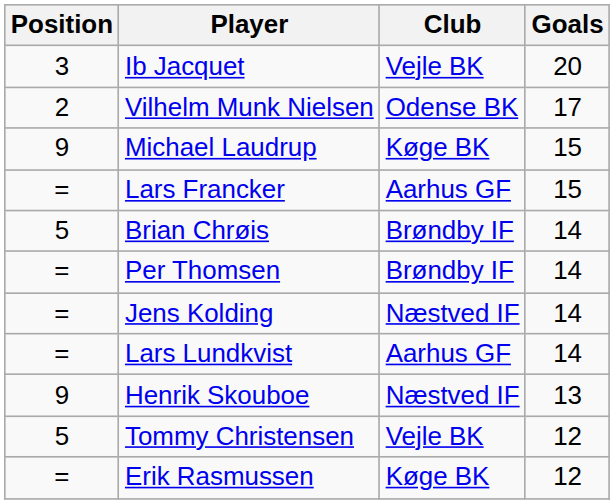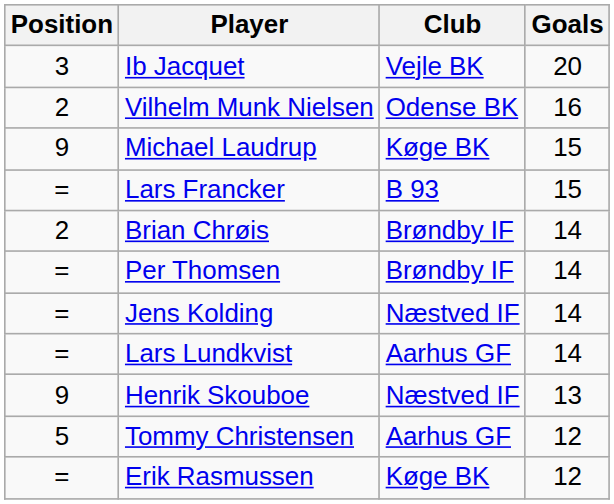Vilhelm Munk Nielsen | Goals: 17 -> 16
Lars Francker | Club: Aarhus GF -> B 93
Brian Chrøis | Position: 5 -> 2
Tommy Christensen | Club: Vejle BK -> Aarhus GF
